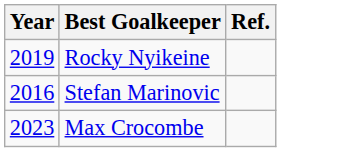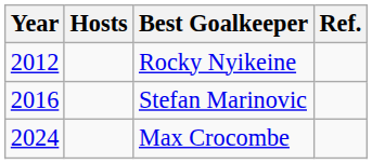+ column: Hosts
Rocky Nyikeine | Year: 2019 -> 2012
Max Crocombe | Year: 2023 -> 2024
